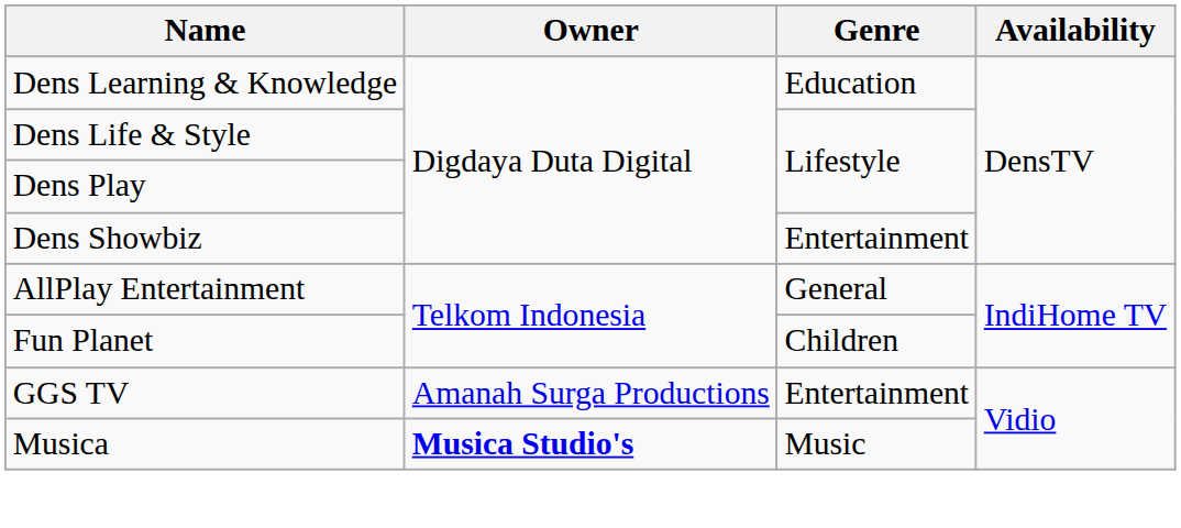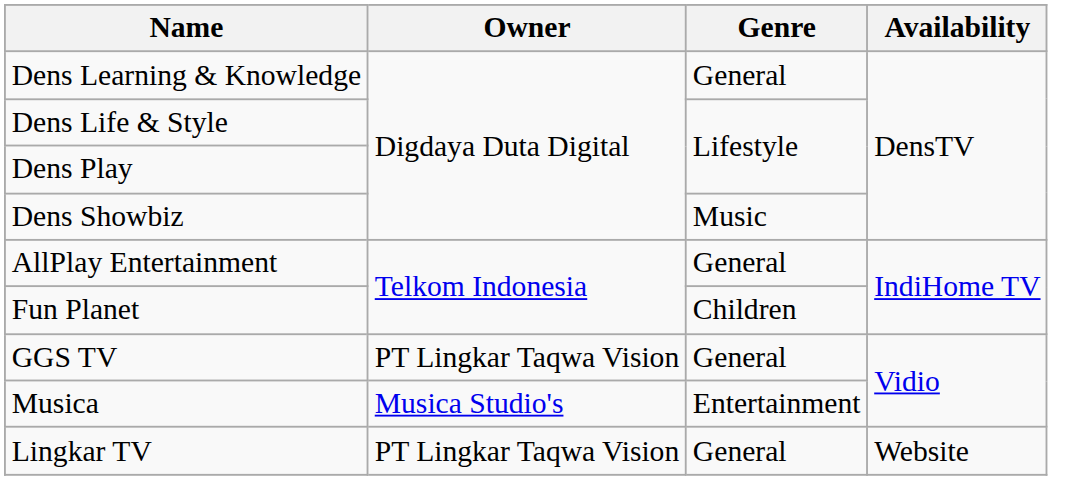Dens Learning & Knowledge | Genre: Education -> General
Dens Showbiz | Genre: Entertainment -> Music
GGS TV | Owner: Amanah Surga Productions -> PT Lingkar Taqwa Vision
GGS TV | Genre: Entertainment -> General
Musica | Owner: bold -> normal
Musica | Genre: Music -> Entertainment
+ row: Lingkar TV | PT Lingkar Taqwa Vision | General | Website
